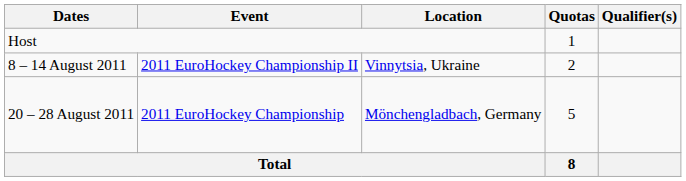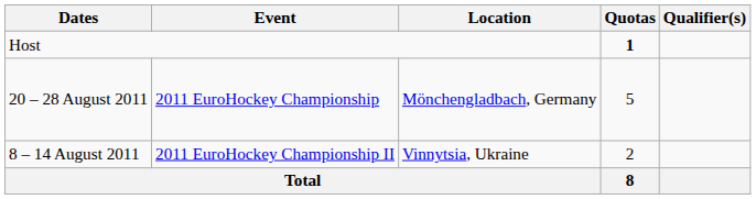Host | Quotas: normal -> bold
rows swapped: 20 – 28 August 2011 <-> 8 – 14 August 2011
